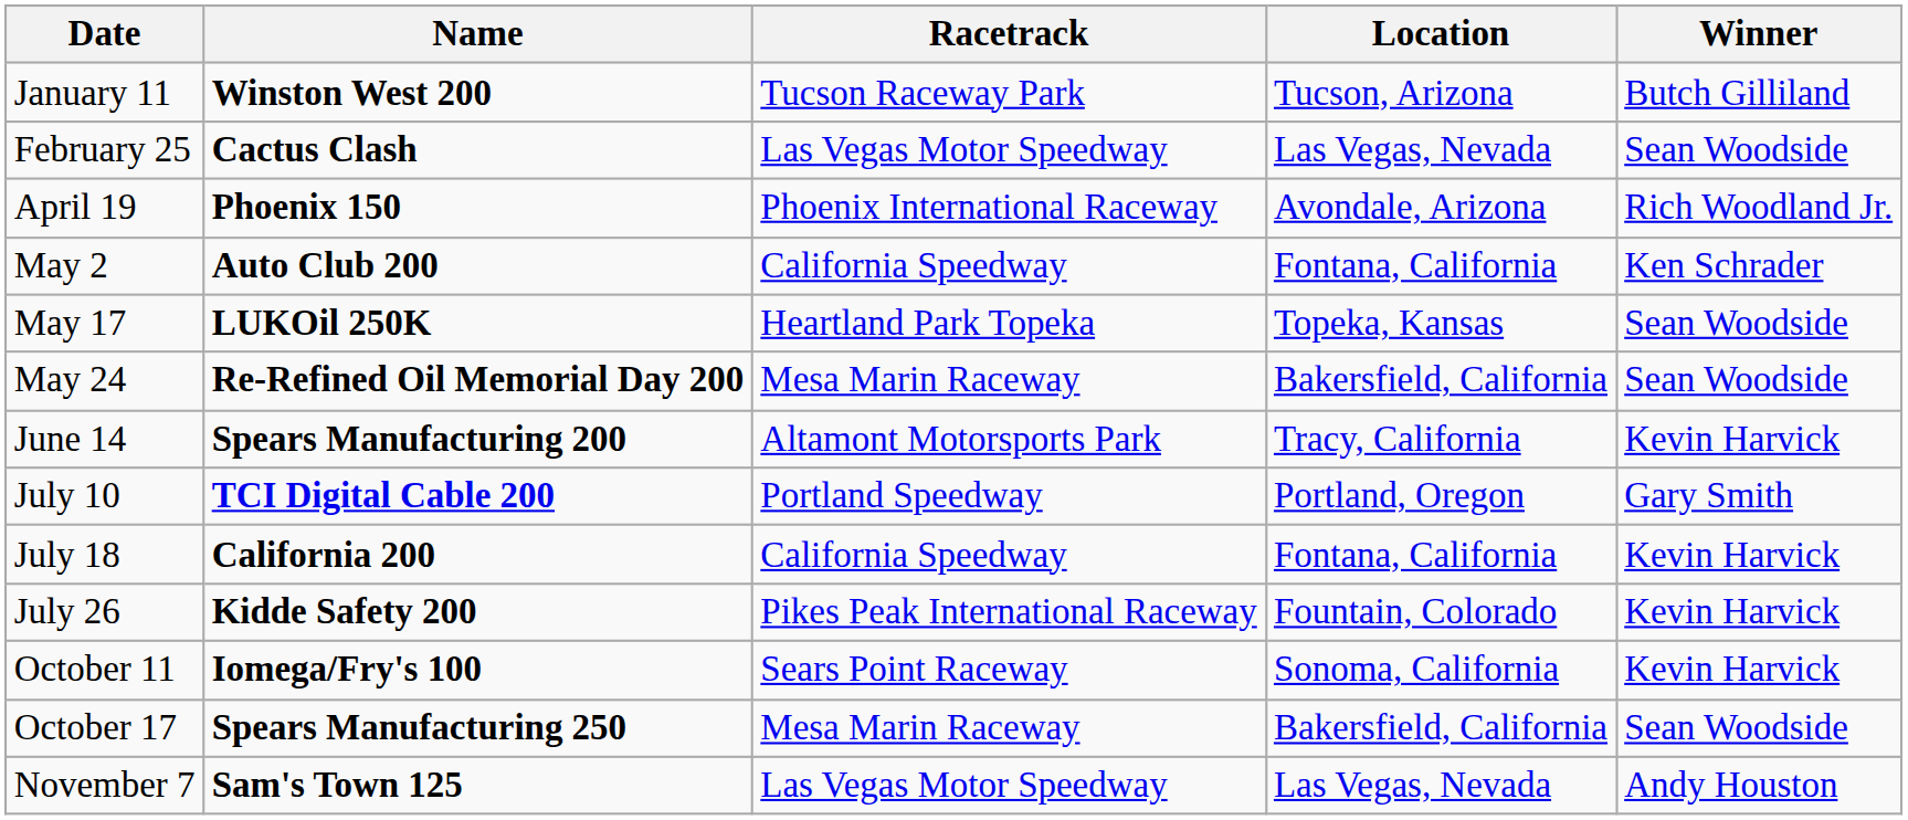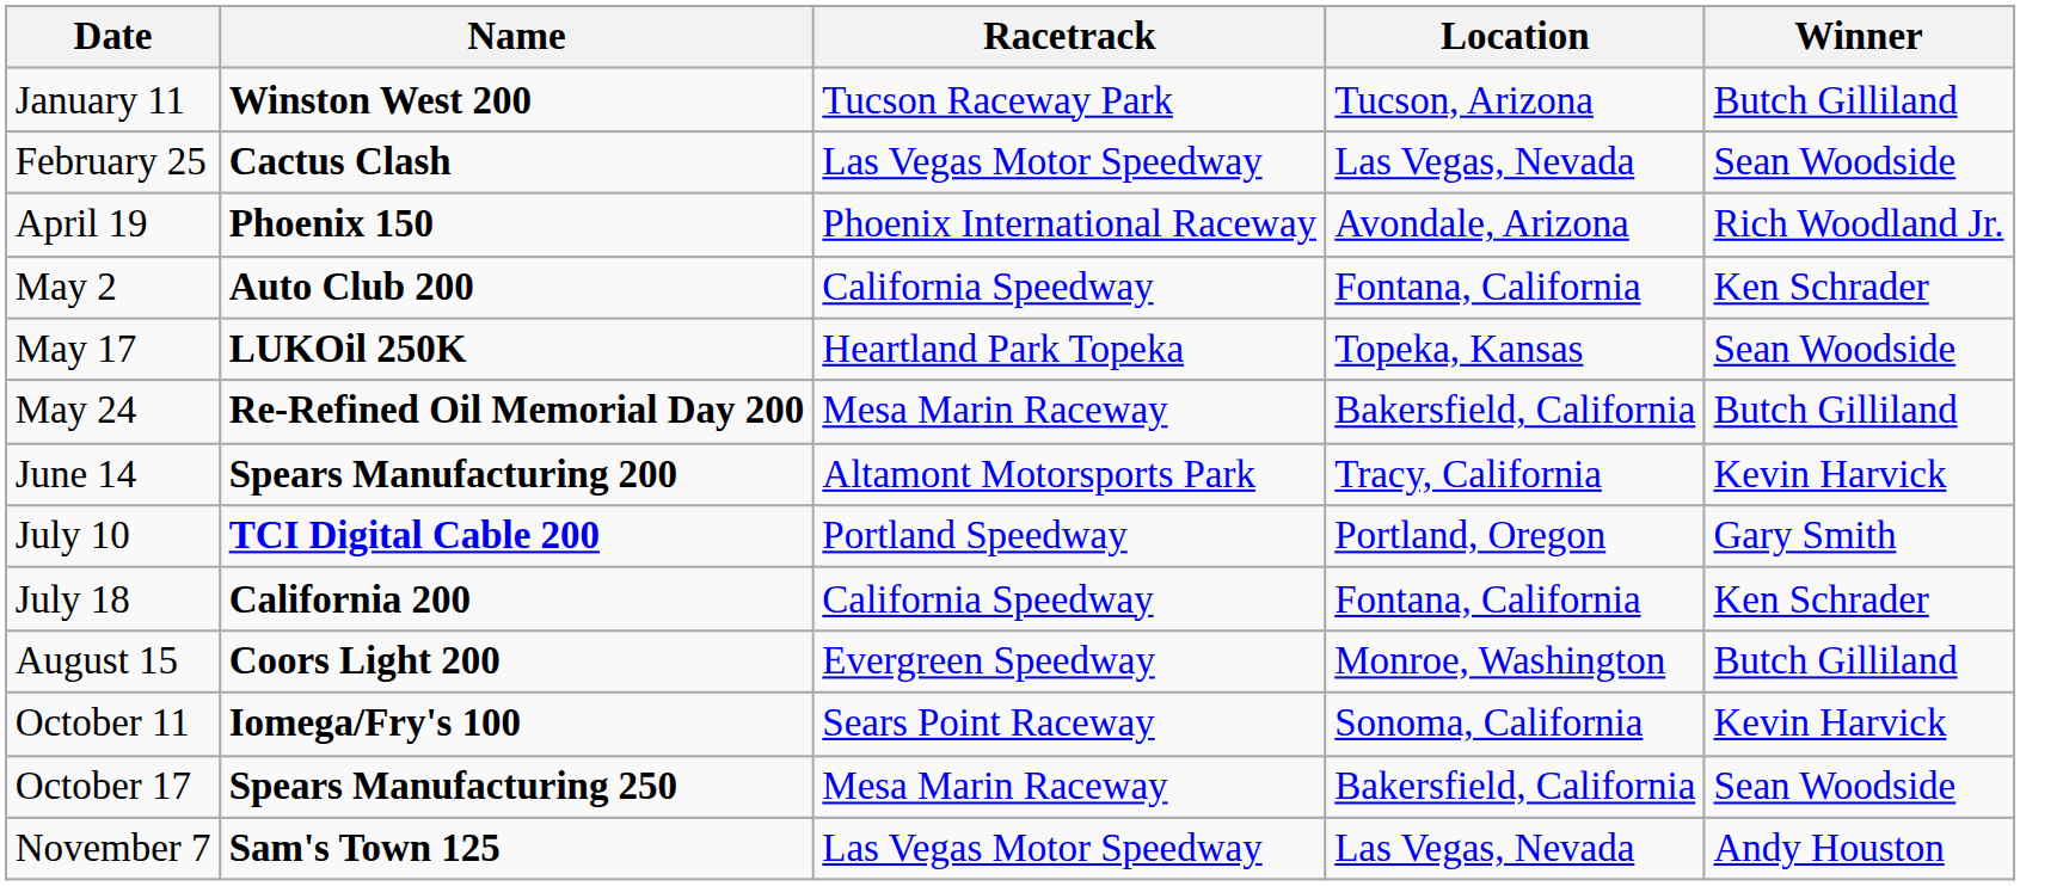May 24 | Winner: Sean Woodside -> Butch Gilliland
July 18 | Winner: Kevin Harvick -> Ken Schrader
- row: July 26 | Kidde Safety 200 | Pikes Peak International Raceway | Fountain, Colorado | Kevin Harvick
+ row: August 15 | Coors Light 200 | Evergreen Speedway | Monroe, Washington | Butch Gilliland
